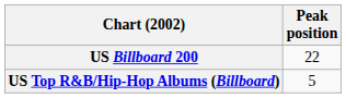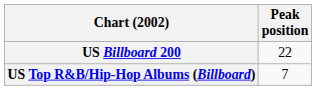US Top R&B/Hip-Hop Albums (Billboard) | Peak position: 5 -> 7
